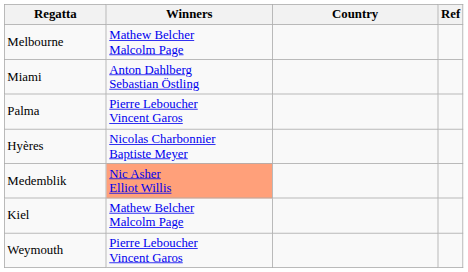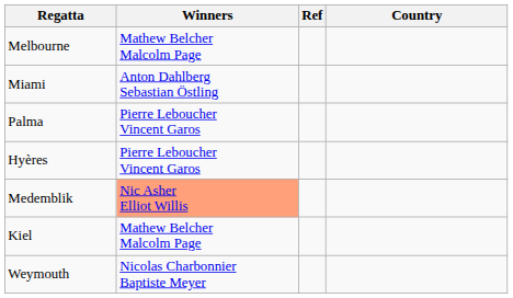columns swapped: Country <-> Ref
Hyères | Winners: Nicolas Charbonnier Baptiste Meyer -> Pierre Leboucher Vincent Garos
Weymouth | Winners: Pierre Leboucher Vincent Garos -> Nicolas Charbonnier Baptiste Meyer
